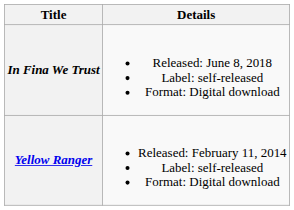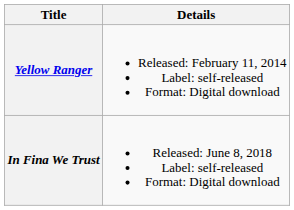rows swapped: Yellow Ranger <-> In Fina We Trust
